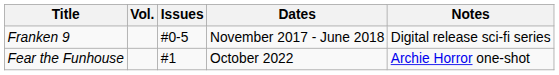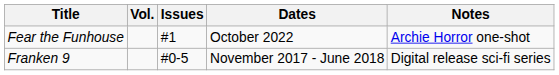rows swapped: Franken 9 <-> Fear the Funhouse
